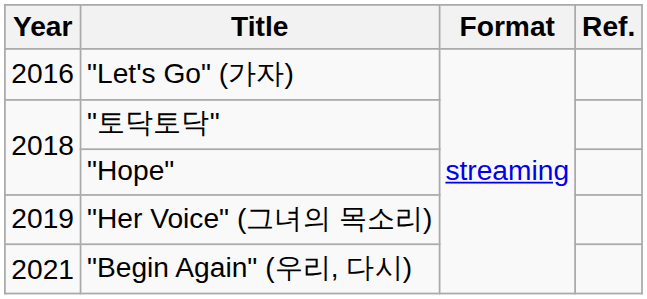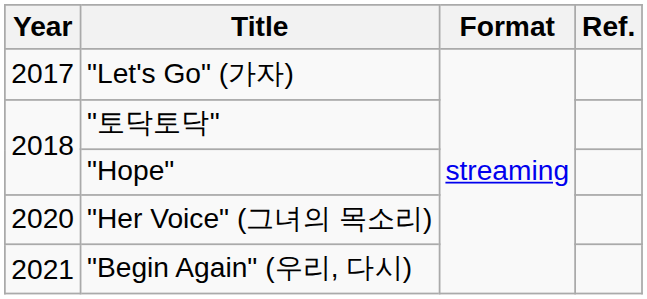"Let's Go" (가자) | Year: 2016 -> 2017
"Her Voice" (그녀의 목소리) | Year: 2019 -> 2020
